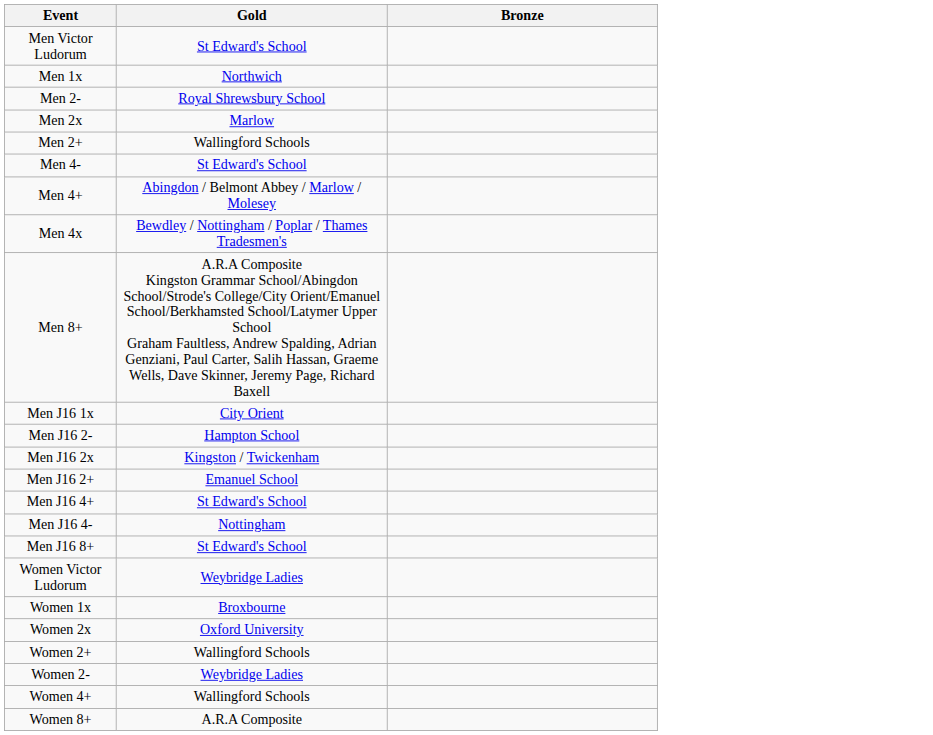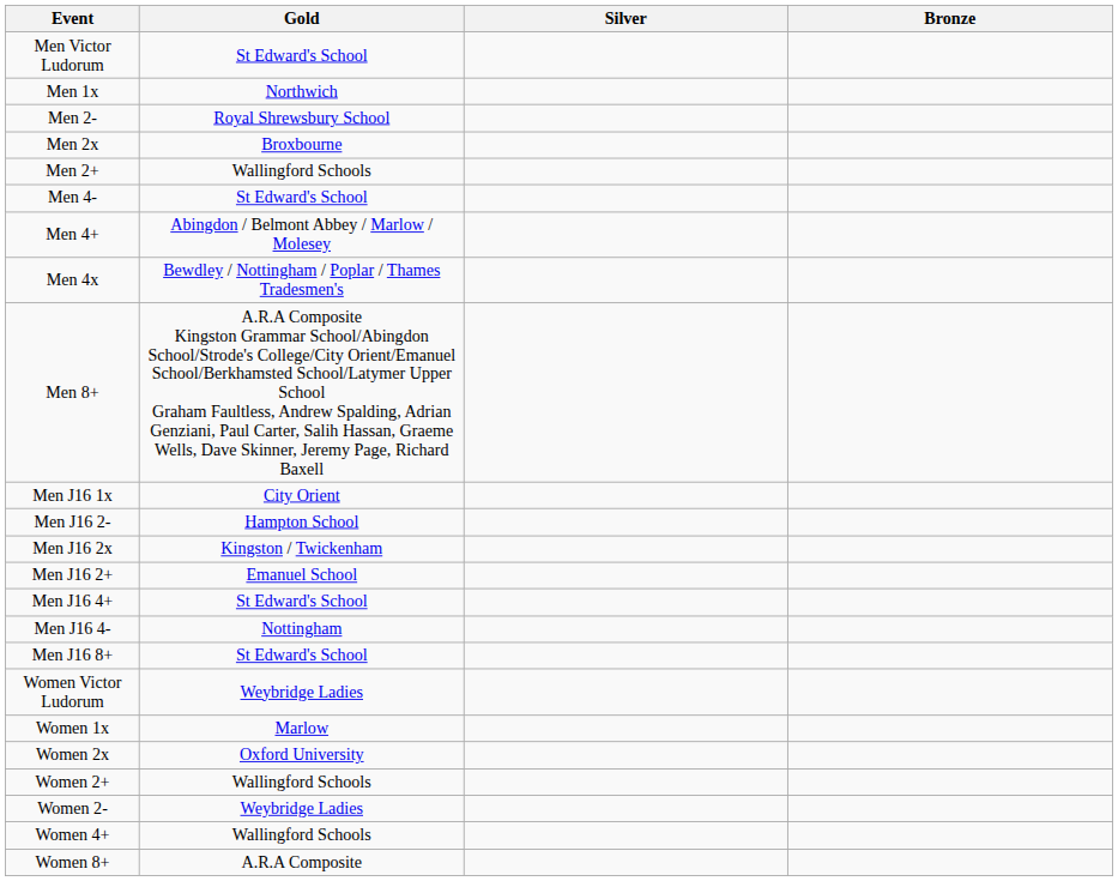+ column: Silver
Men 2x | Gold: Marlow -> Broxbourne
Women 1x | Gold: Broxbourne -> Marlow
